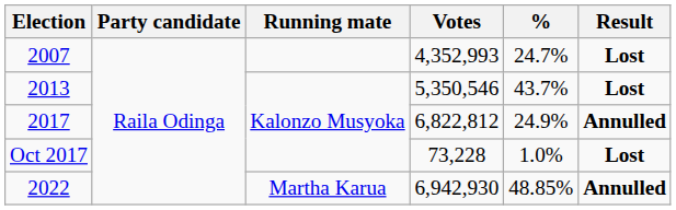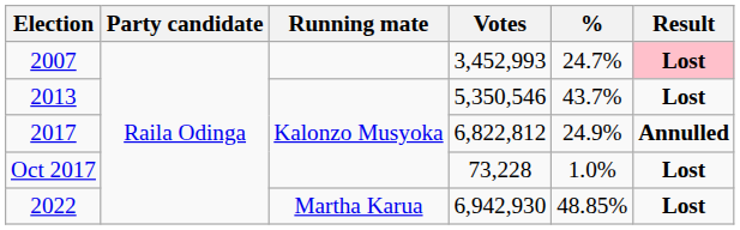2007 | Votes: 4,352,993 -> 3,452,993
2007 | Result: no background -> pink background
2022 | Result: Annulled -> Lost
